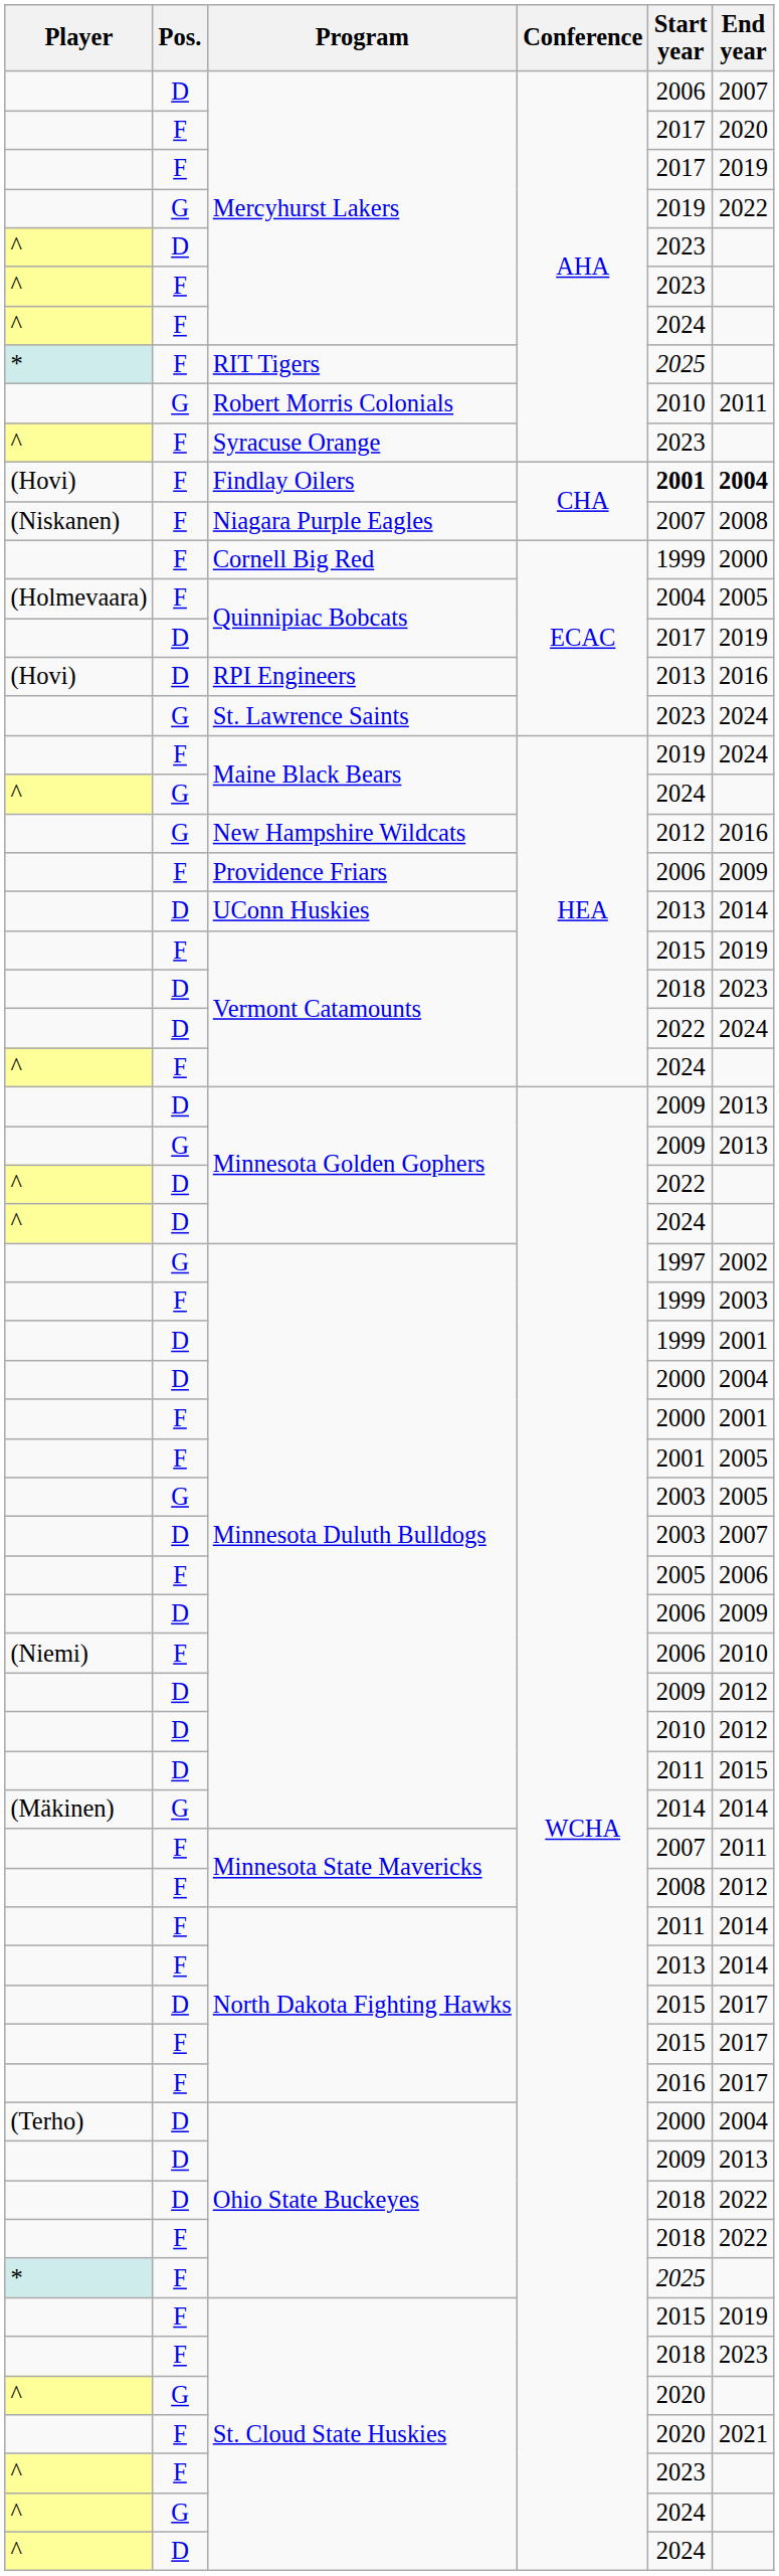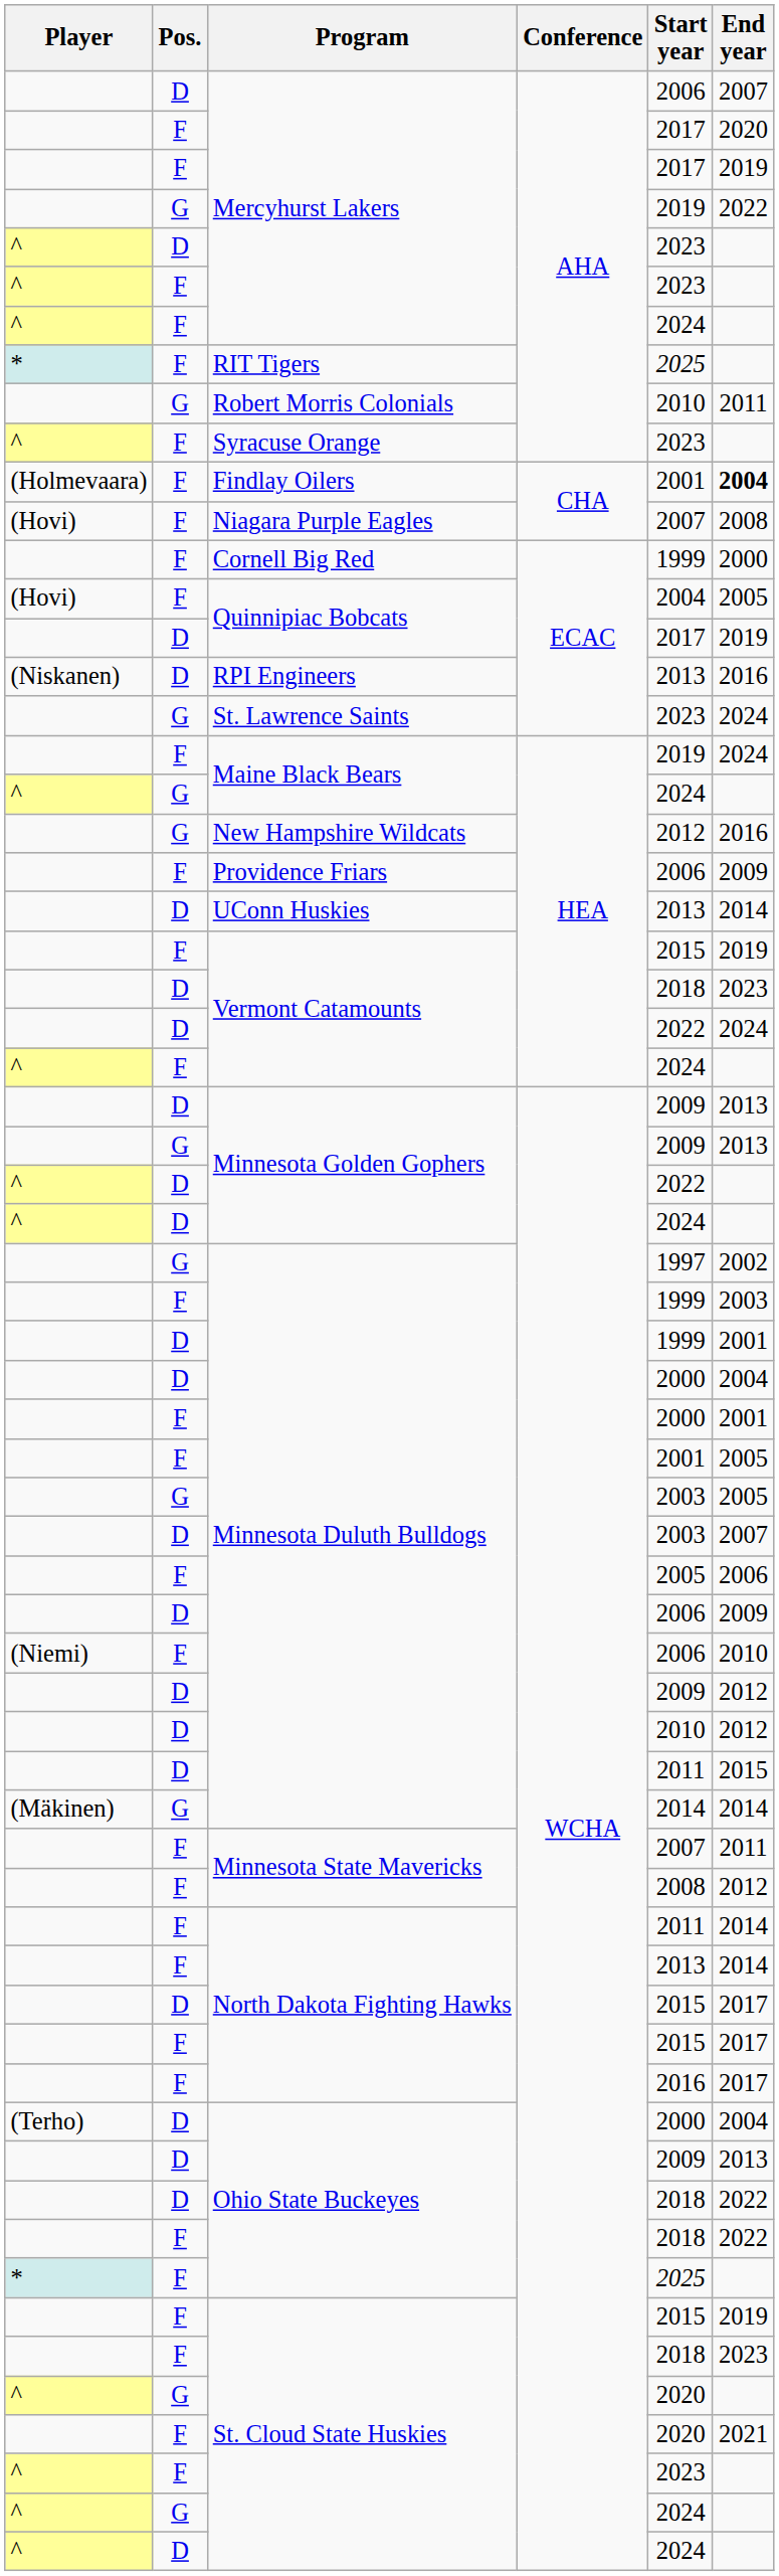Findlay Oilers | Player: (Hovi) -> (Holmevaara)
Findlay Oilers | Start year: bold -> normal
Niagara Purple Eagles | Player: (Niskanen) -> (Hovi)
F / Quinnipiac Bobcats | Player: (Holmevaara) -> (Hovi)
RPI Engineers | Player: (Hovi) -> (Niskanen)
